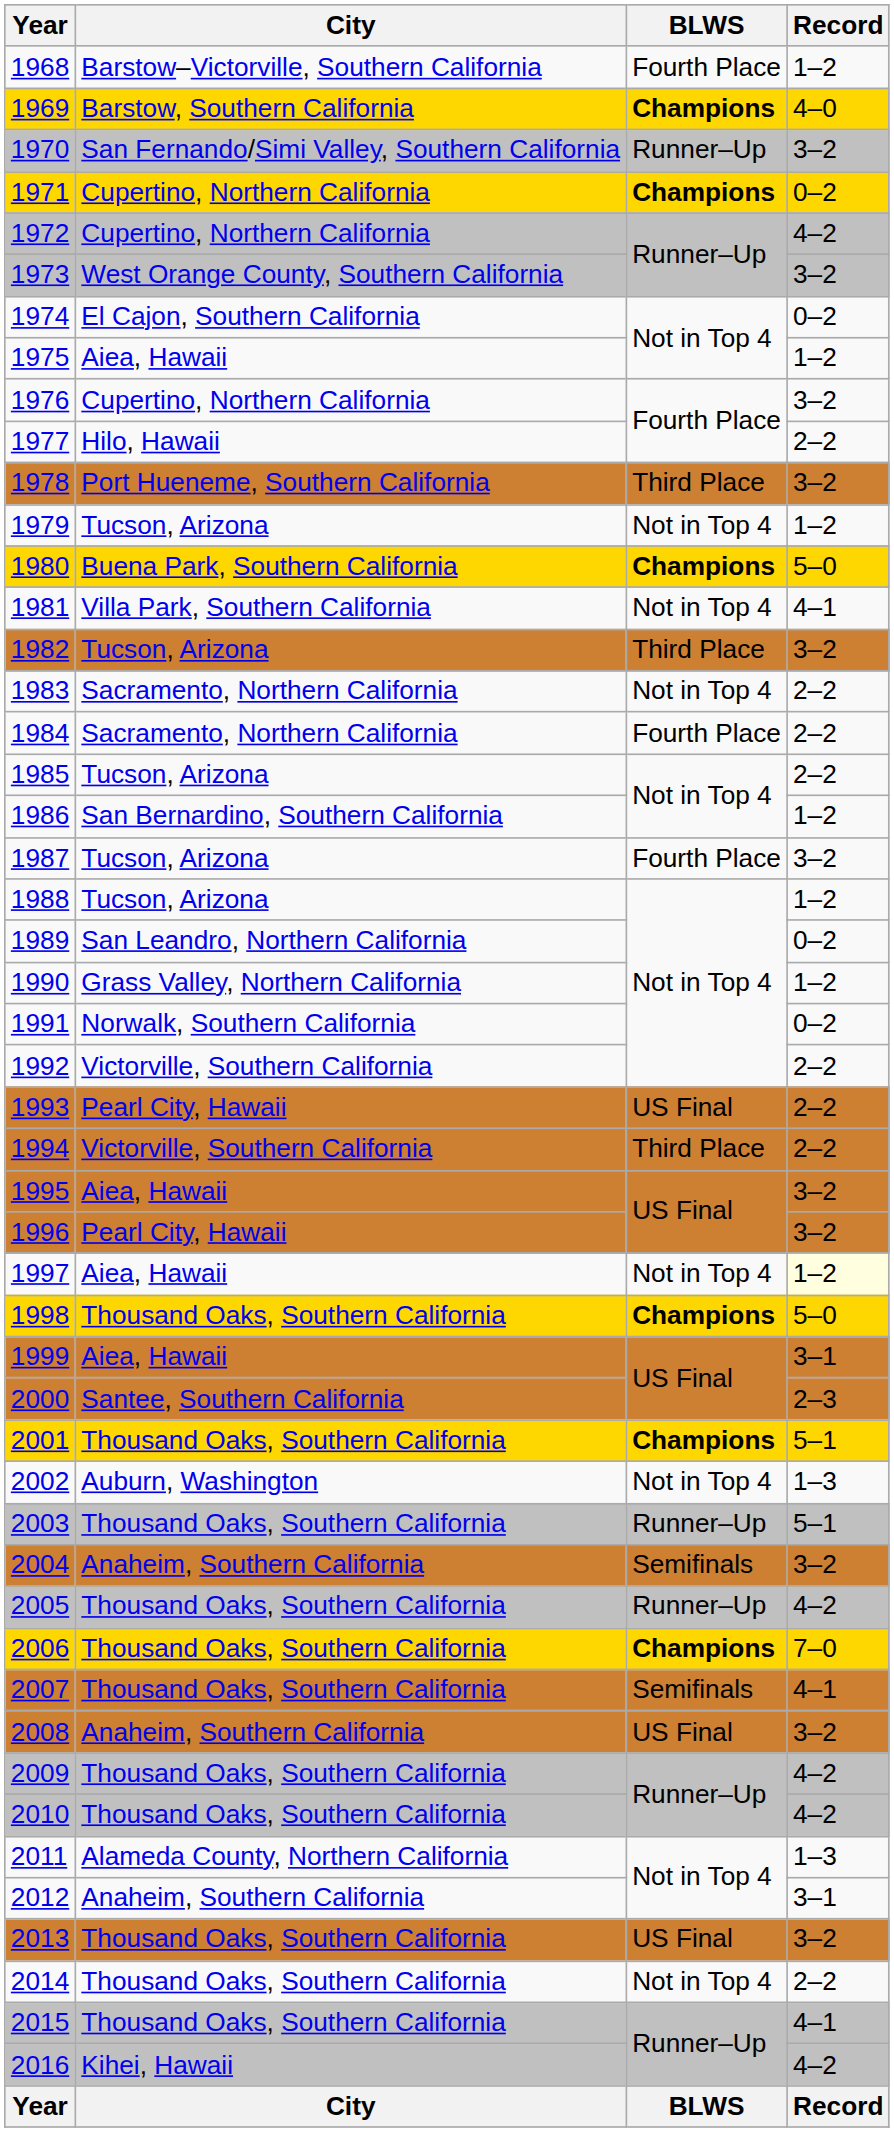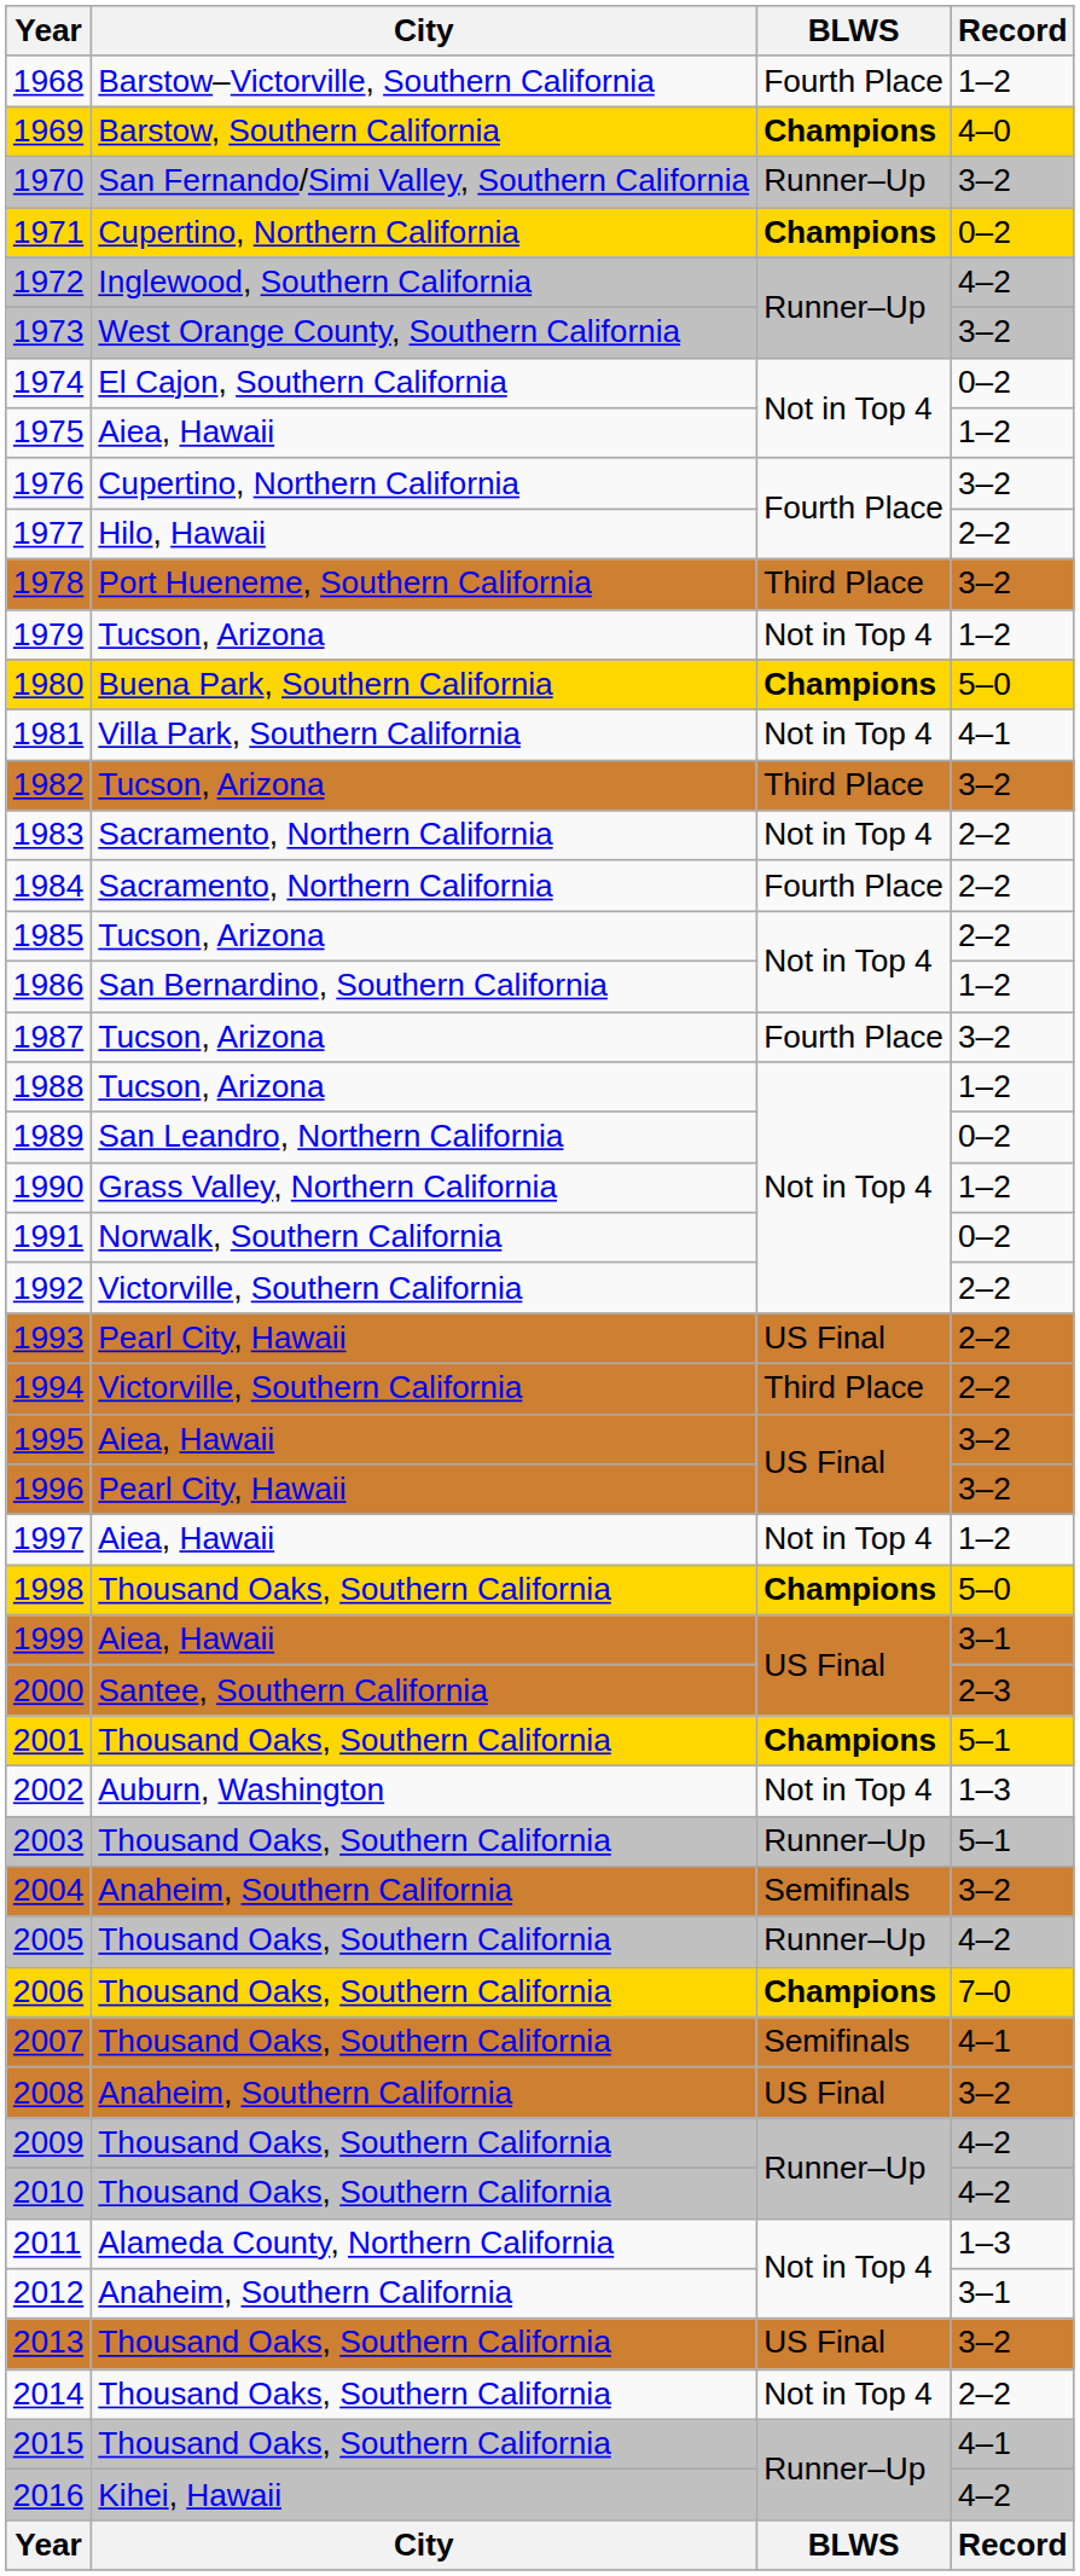1972 | City: Cupertino, Northern California -> Inglewood, Southern California
1997 | Record: lightyellow background -> no background
